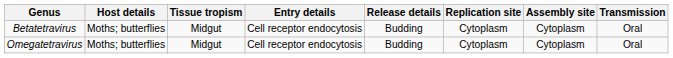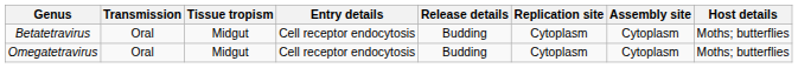columns swapped: Host details <-> Transmission
